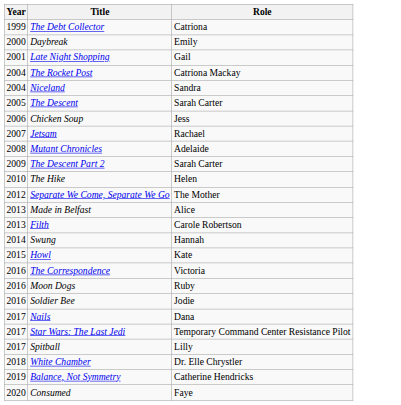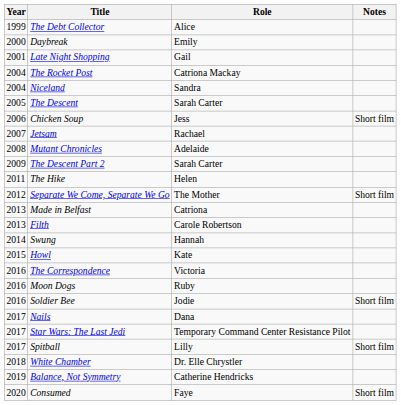+ column: Notes | Short film | Short film | Short film | Short film | Short film
The Debt Collector | Role: Catriona -> Alice
The Hike | Year: 2010 -> 2011
Made in Belfast | Role: Alice -> Catriona
